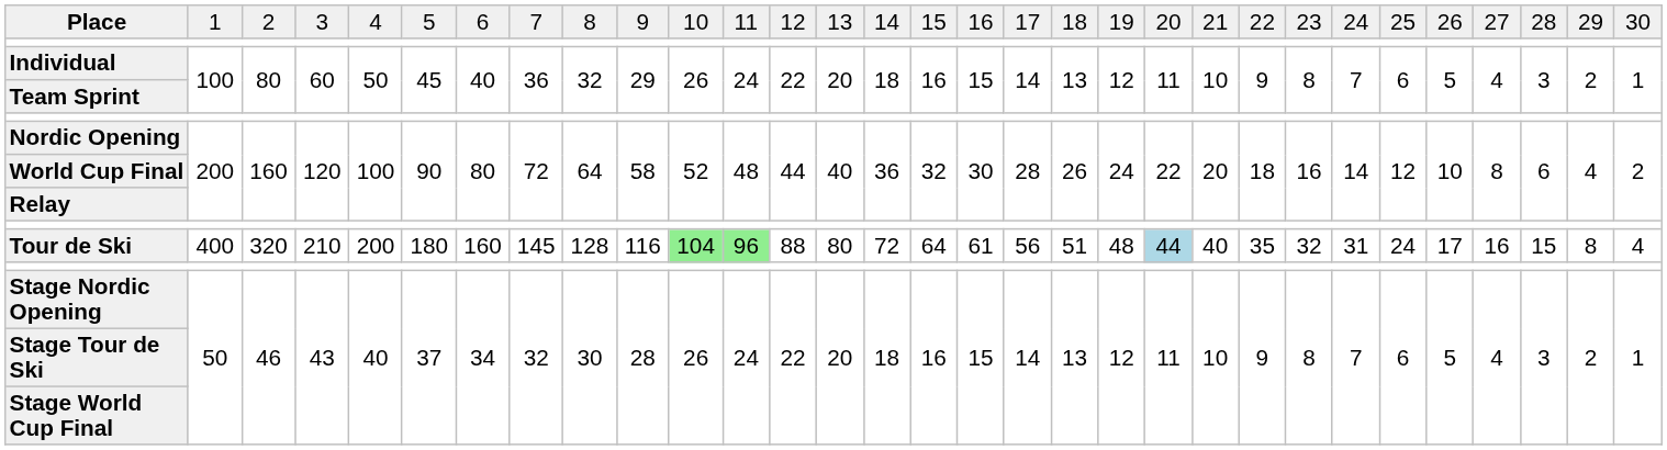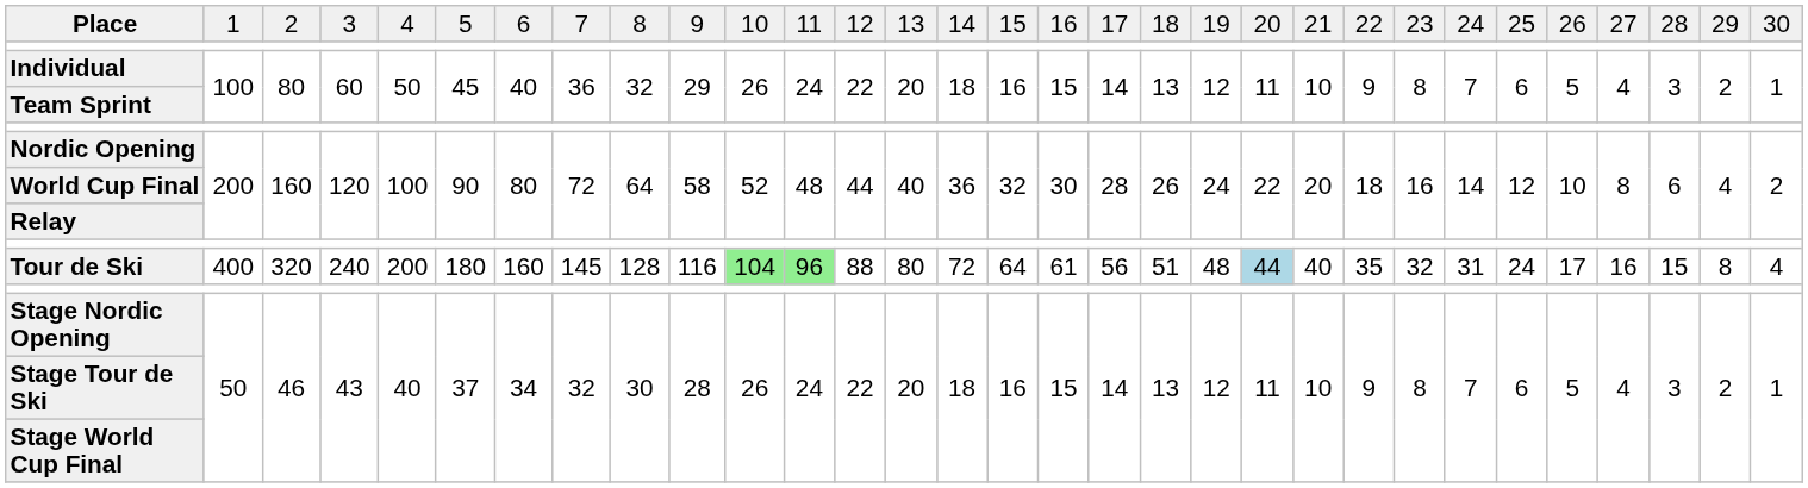Tour de Ski | column 4: 210 -> 240
